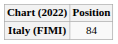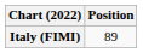Italy (FIMI) | Position: 84 -> 89
